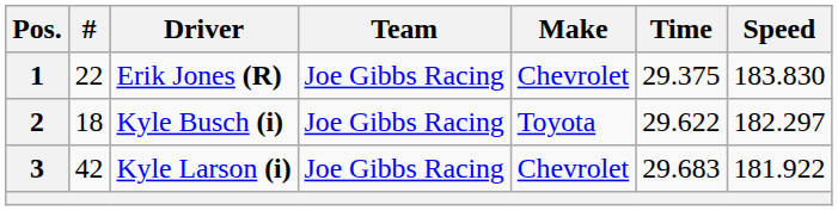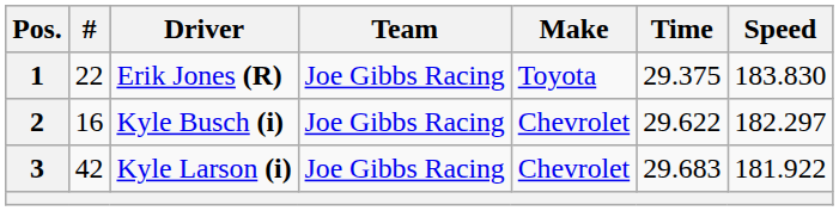1 | Make: Chevrolet -> Toyota
2 | #: 18 -> 16
2 | Make: Toyota -> Chevrolet
